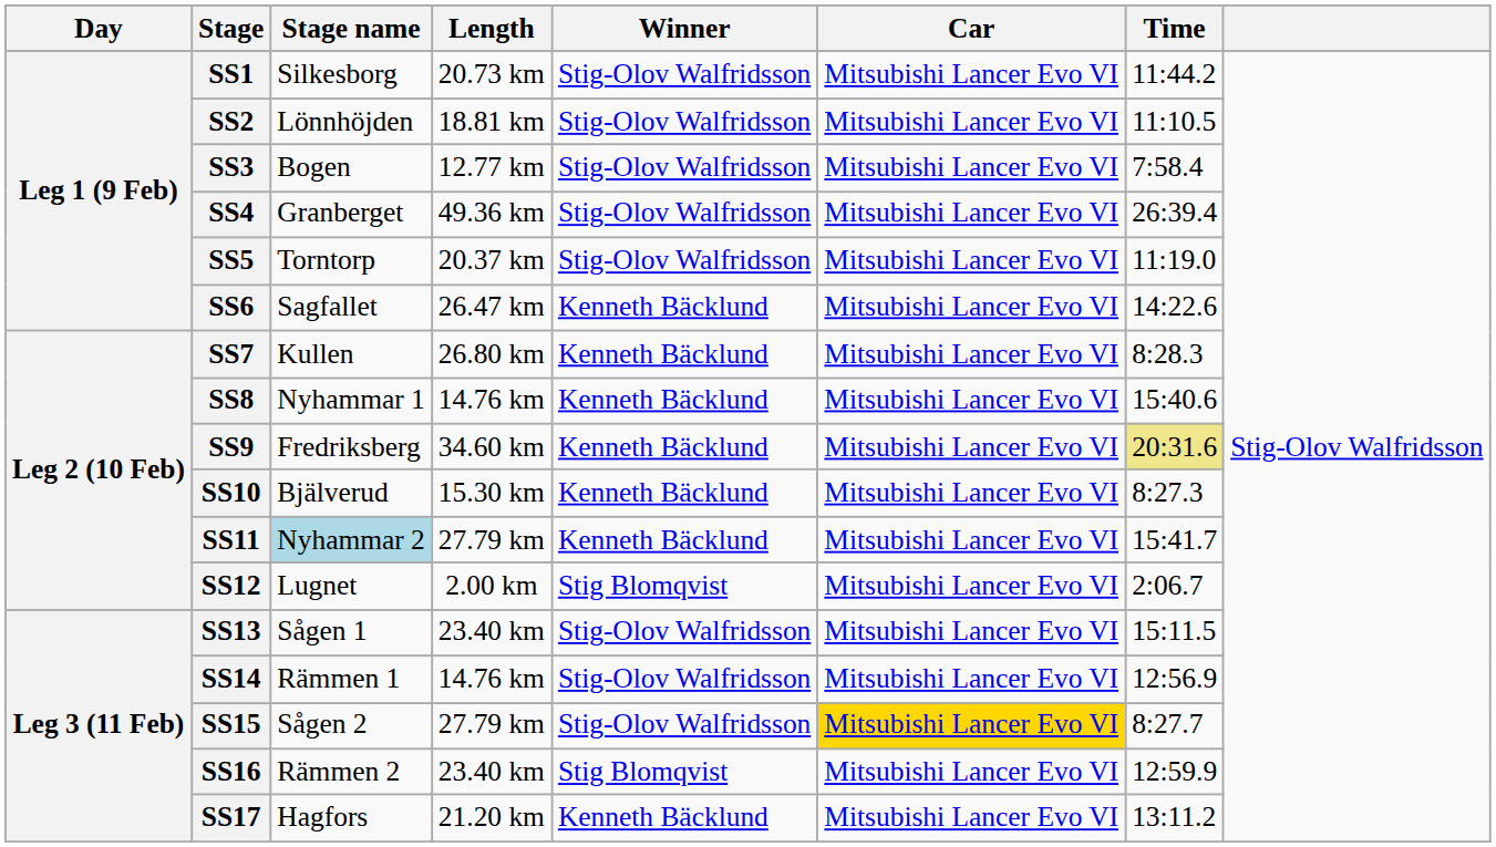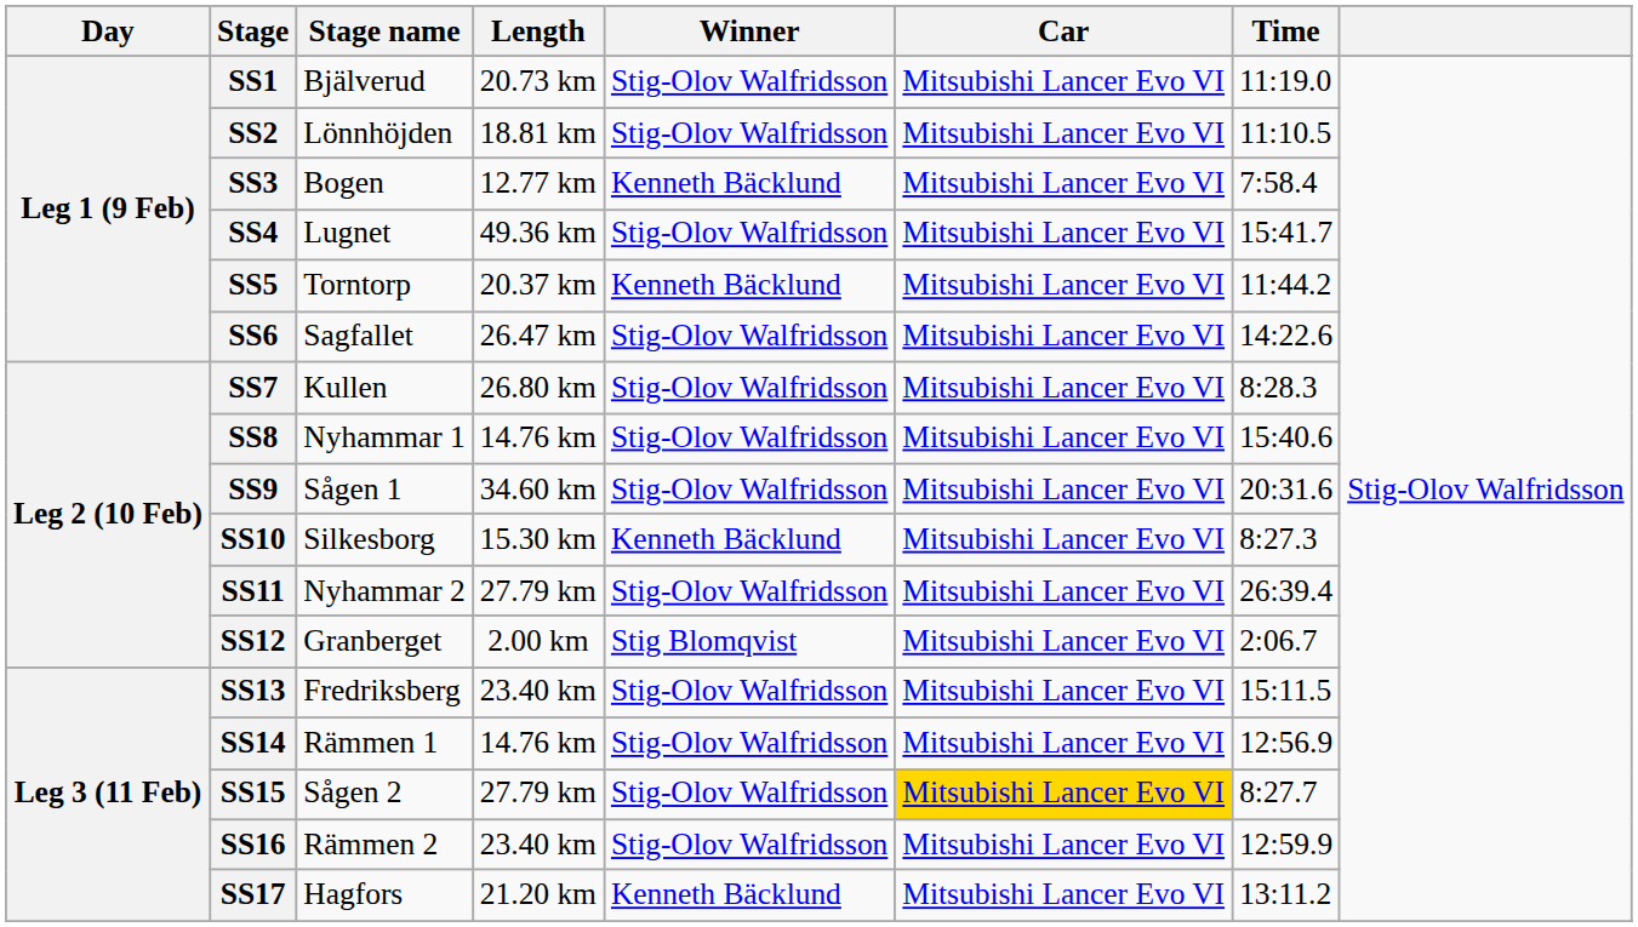SS1 | Stage name: Silkesborg -> Bjälverud
SS1 | Time: 11:44.2 -> 11:19.0
SS3 | Winner: Stig-Olov Walfridsson -> Kenneth Bäcklund
SS4 | Stage name: Granberget -> Lugnet
SS4 | Time: 26:39.4 -> 15:41.7
SS5 | Winner: Stig-Olov Walfridsson -> Kenneth Bäcklund
SS5 | Time: 11:19.0 -> 11:44.2
SS6 | Winner: Kenneth Bäcklund -> Stig-Olov Walfridsson
SS7 | Winner: Kenneth Bäcklund -> Stig-Olov Walfridsson
SS8 | Winner: Kenneth Bäcklund -> Stig-Olov Walfridsson
SS9 | Stage name: Fredriksberg -> Sågen 1
SS9 | Winner: Kenneth Bäcklund -> Stig-Olov Walfridsson
SS9 | Time: khaki background -> no background
SS10 | Stage name: Bjälverud -> Silkesborg
SS11 | Stage name: lightblue background -> no background
SS11 | Winner: Kenneth Bäcklund -> Stig-Olov Walfridsson
SS11 | Time: 15:41.7 -> 26:39.4
SS12 | Stage name: Lugnet -> Granberget
SS13 | Stage name: Sågen 1 -> Fredriksberg
SS16 | Winner: Stig Blomqvist -> Stig-Olov Walfridsson
